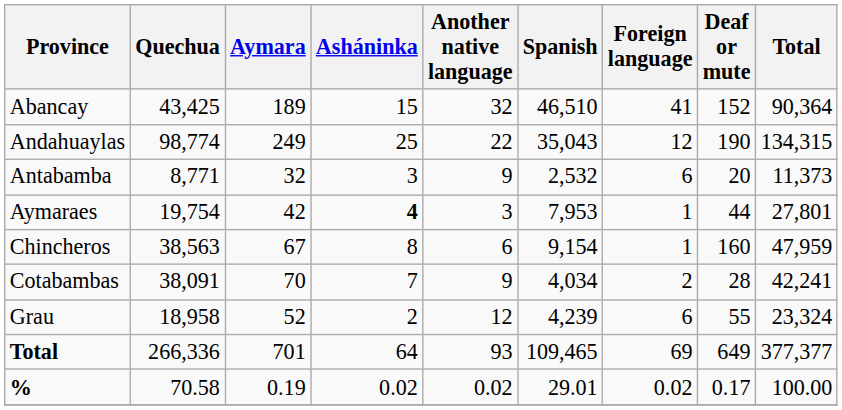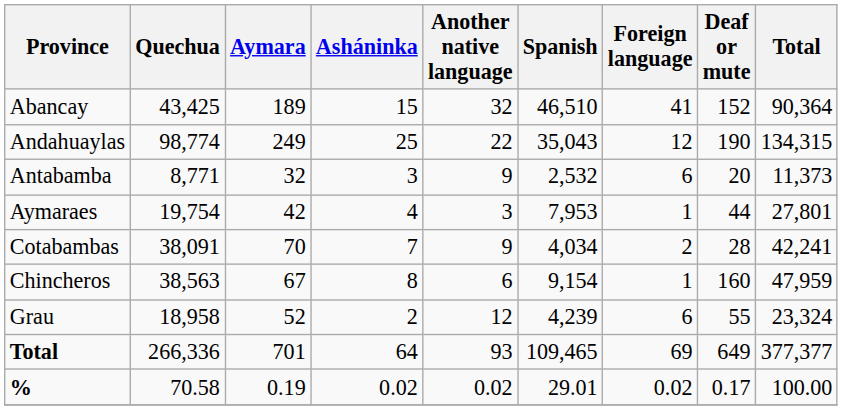Aymaraes | Asháninka: bold -> normal
rows swapped: Cotabambas <-> Chincheros
